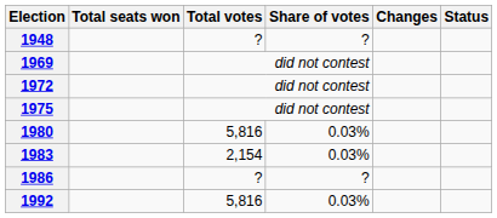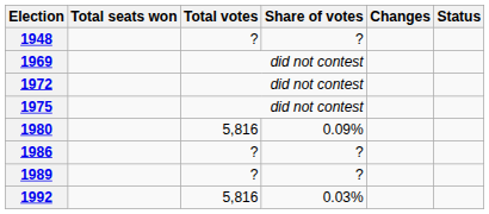1980 | Share of votes: 0.03% -> 0.09%
- row: 1983 | 2,154 | 0.03%
+ row: 1989 | ? | ?
